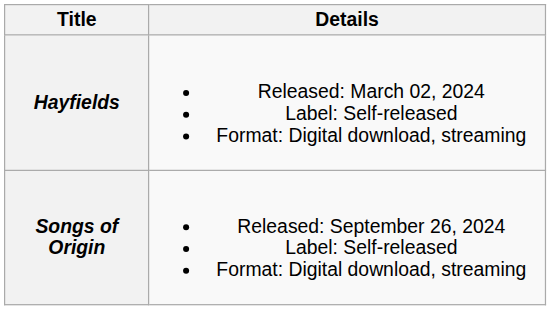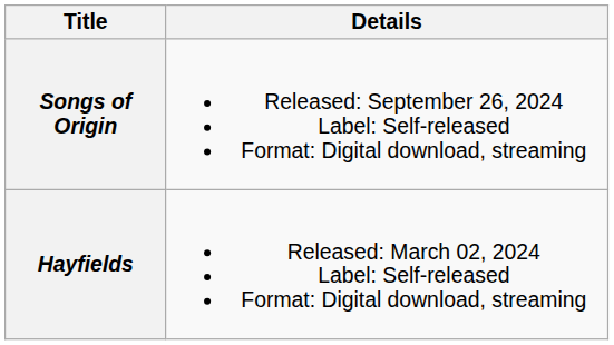rows swapped: Hayfields <-> Songs of Origin
